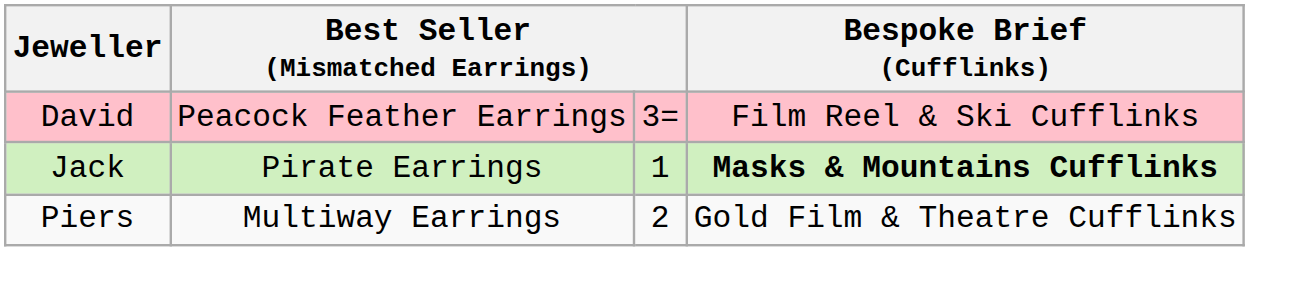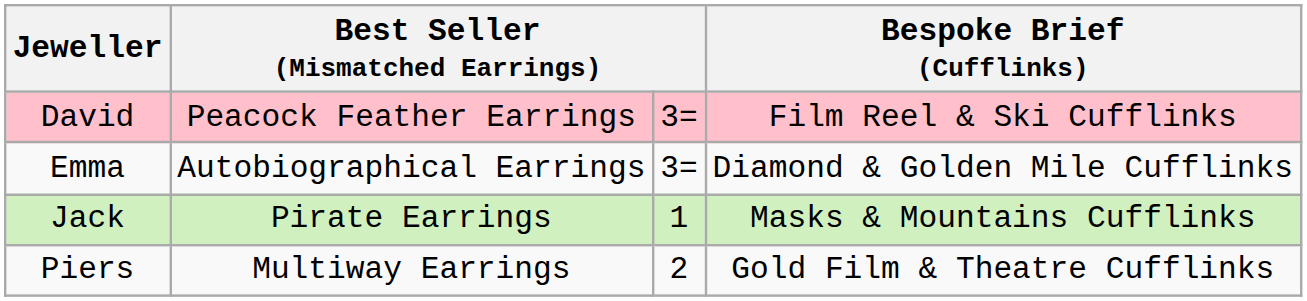+ row: Emma | Autobiographical Earrings | 3= | Diamond & Golden Mile Cufflinks
Jack | Bespoke Brief (Cufflinks): bold -> normal
